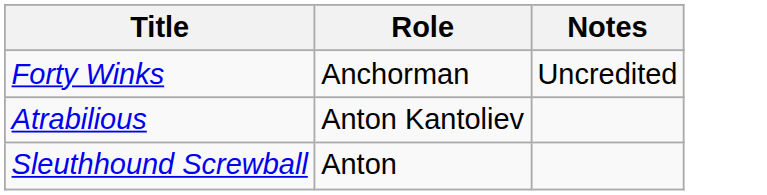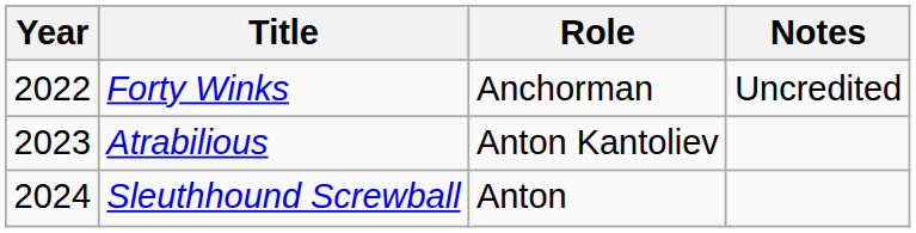+ column: Year | 2022 | 2023 | 2024
